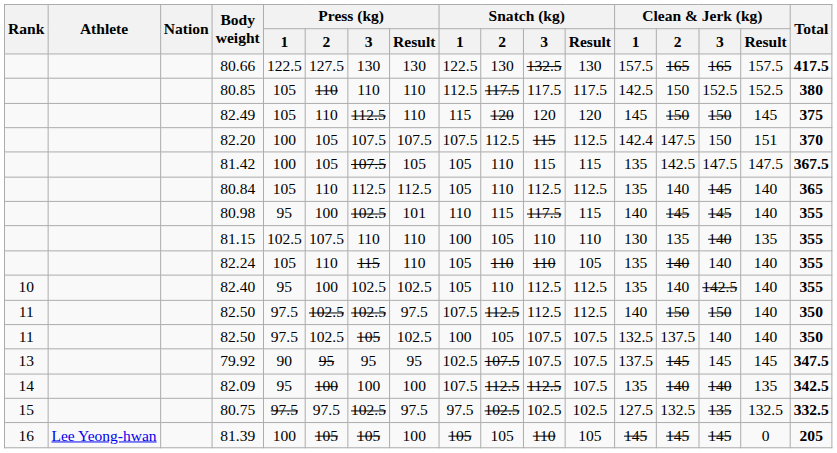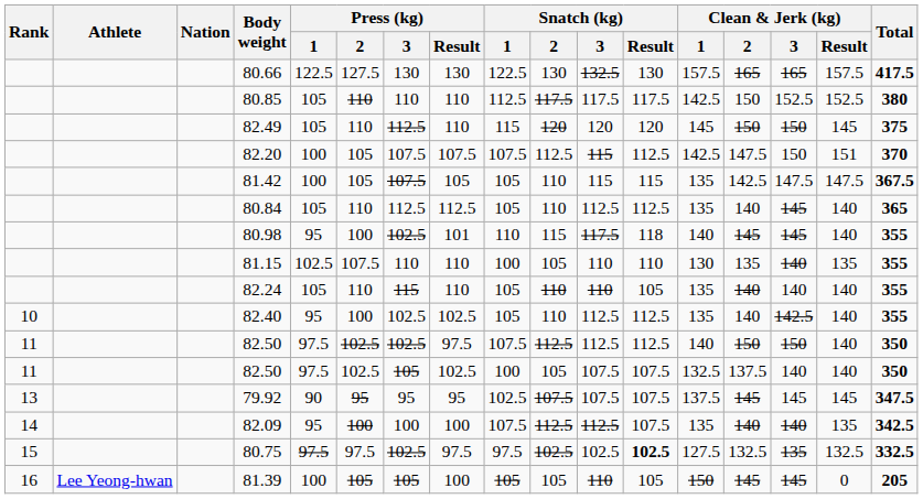82.20 | Clean & Jerk (kg) / 1: 142.4 -> 142.5
80.98 | Snatch (kg) / Result: 115 -> 118
80.75 | Snatch (kg) / Result: normal -> bold
81.39 | Clean & Jerk (kg) / 1: 145 -> 150
